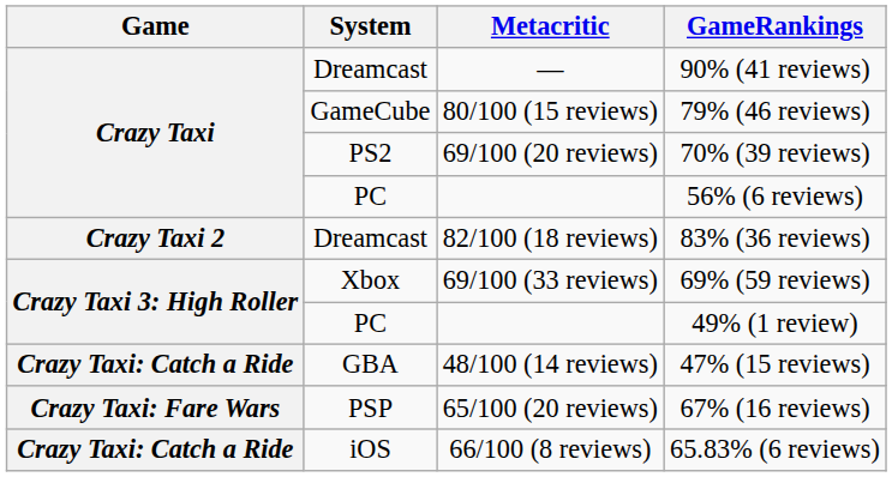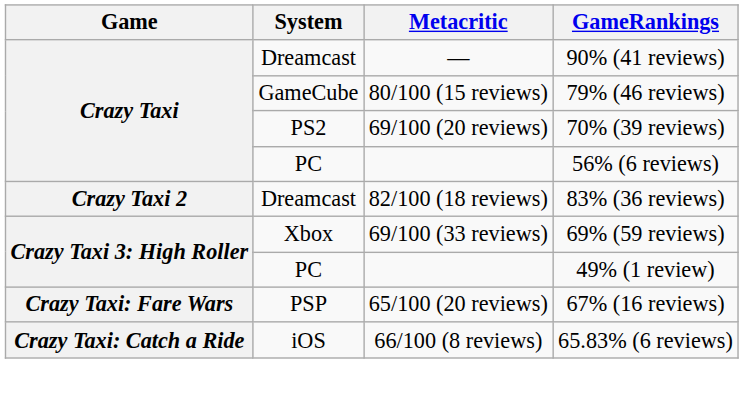- row: Crazy Taxi: Catch a Ride | GBA | 48/100 (14 reviews) | 47% (15 reviews)
